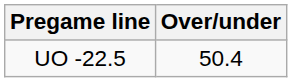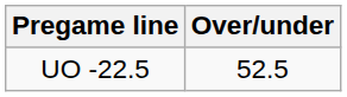UO -22.5 | Over/under: 50.4 -> 52.5
